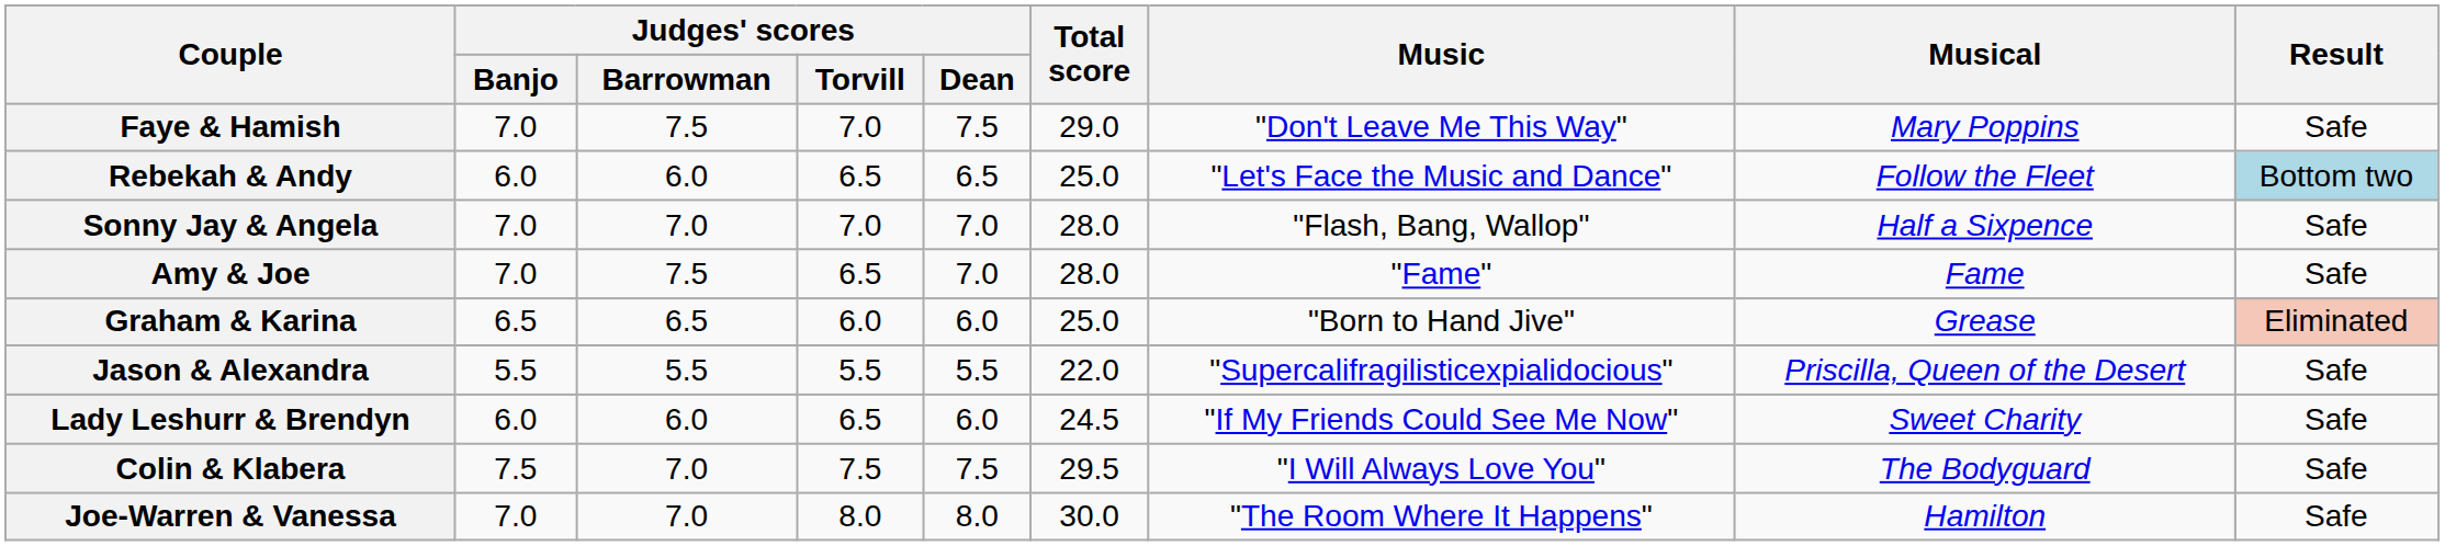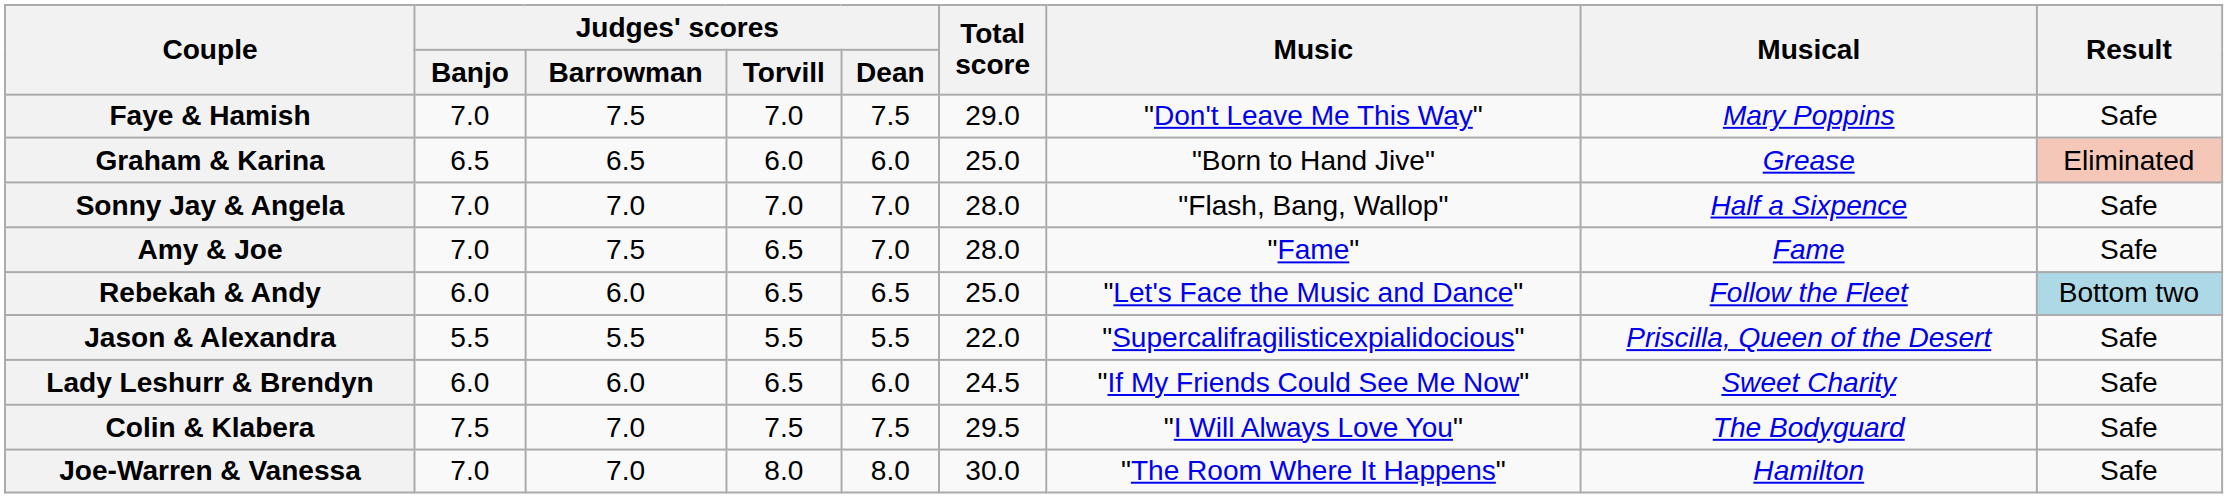rows swapped: Rebekah & Andy <-> Graham & Karina
